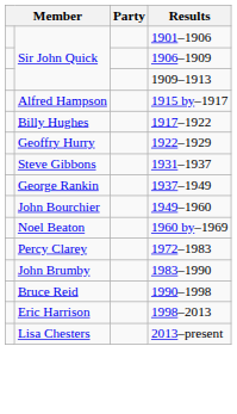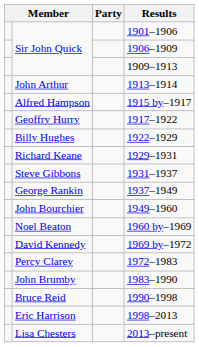+ row: John Arthur | 1913–1914
1917–1922 | column 2: Billy Hughes -> Geoffry Hurry
1922–1929 | column 2: Geoffry Hurry -> Billy Hughes
+ row: Richard Keane | 1929–1931
+ row: David Kennedy | 1969 by–1972
